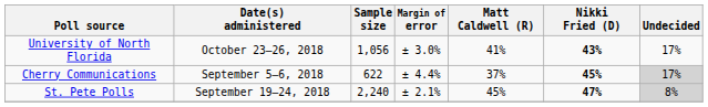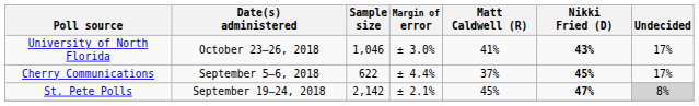University of North Florida | Sample size: 1,056 -> 1,046
Cherry Communications | Undecided: lightgrey background -> no background
St. Pete Polls | Sample size: 2,240 -> 2,142
